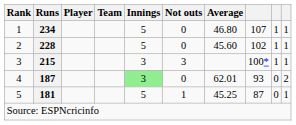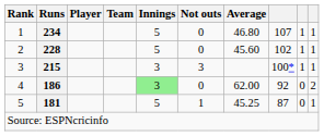4 | Runs: 187 -> 186
4 | Average: 62.01 -> 62.00
4 | column 8: 93 -> 92
